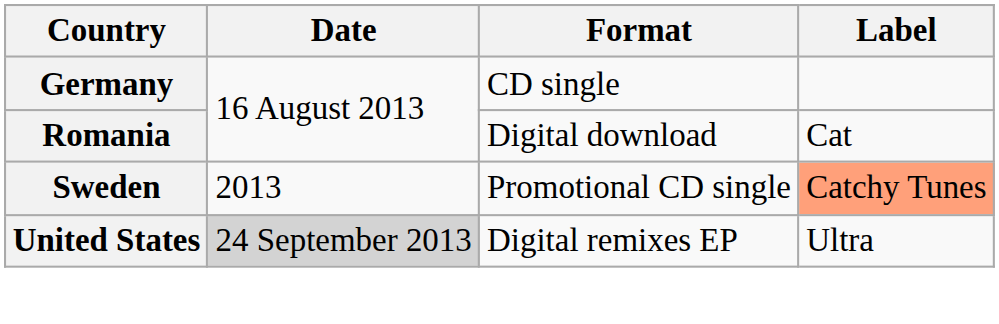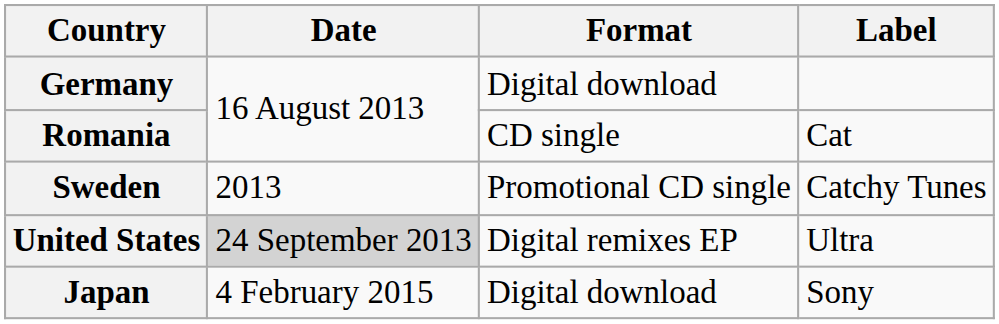Germany | Format: CD single -> Digital download
Romania | Format: Digital download -> CD single
Sweden | Label: lightsalmon background -> no background
+ row: Japan | 4 February 2015 | Digital download | Sony
